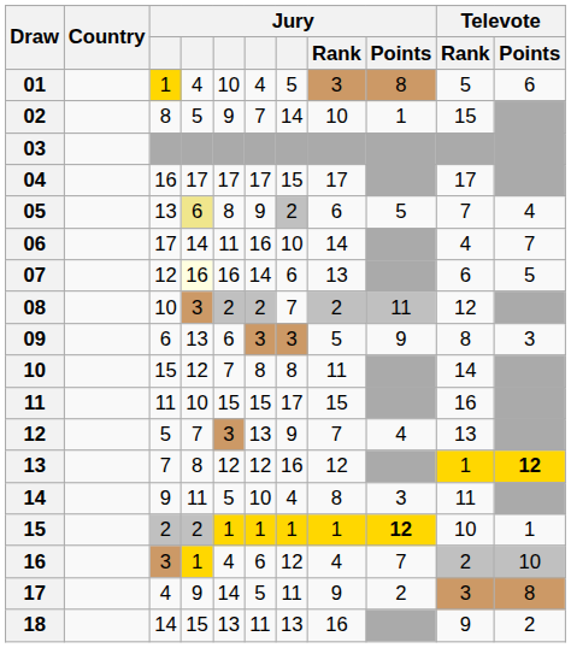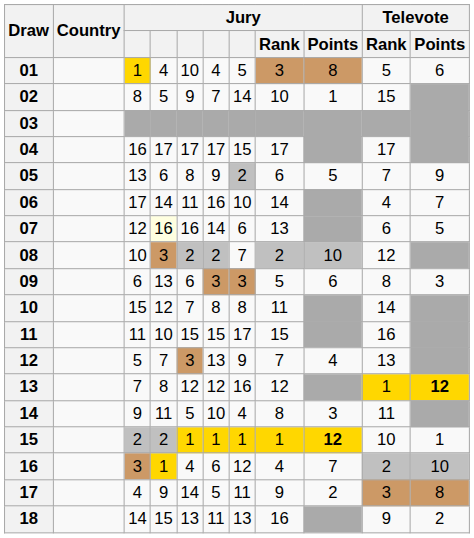05 | column 4: khaki background -> no background
05 | Televote / Points: 4 -> 9
08 | Jury / Points: 11 -> 10
09 | Jury / Points: 9 -> 6
